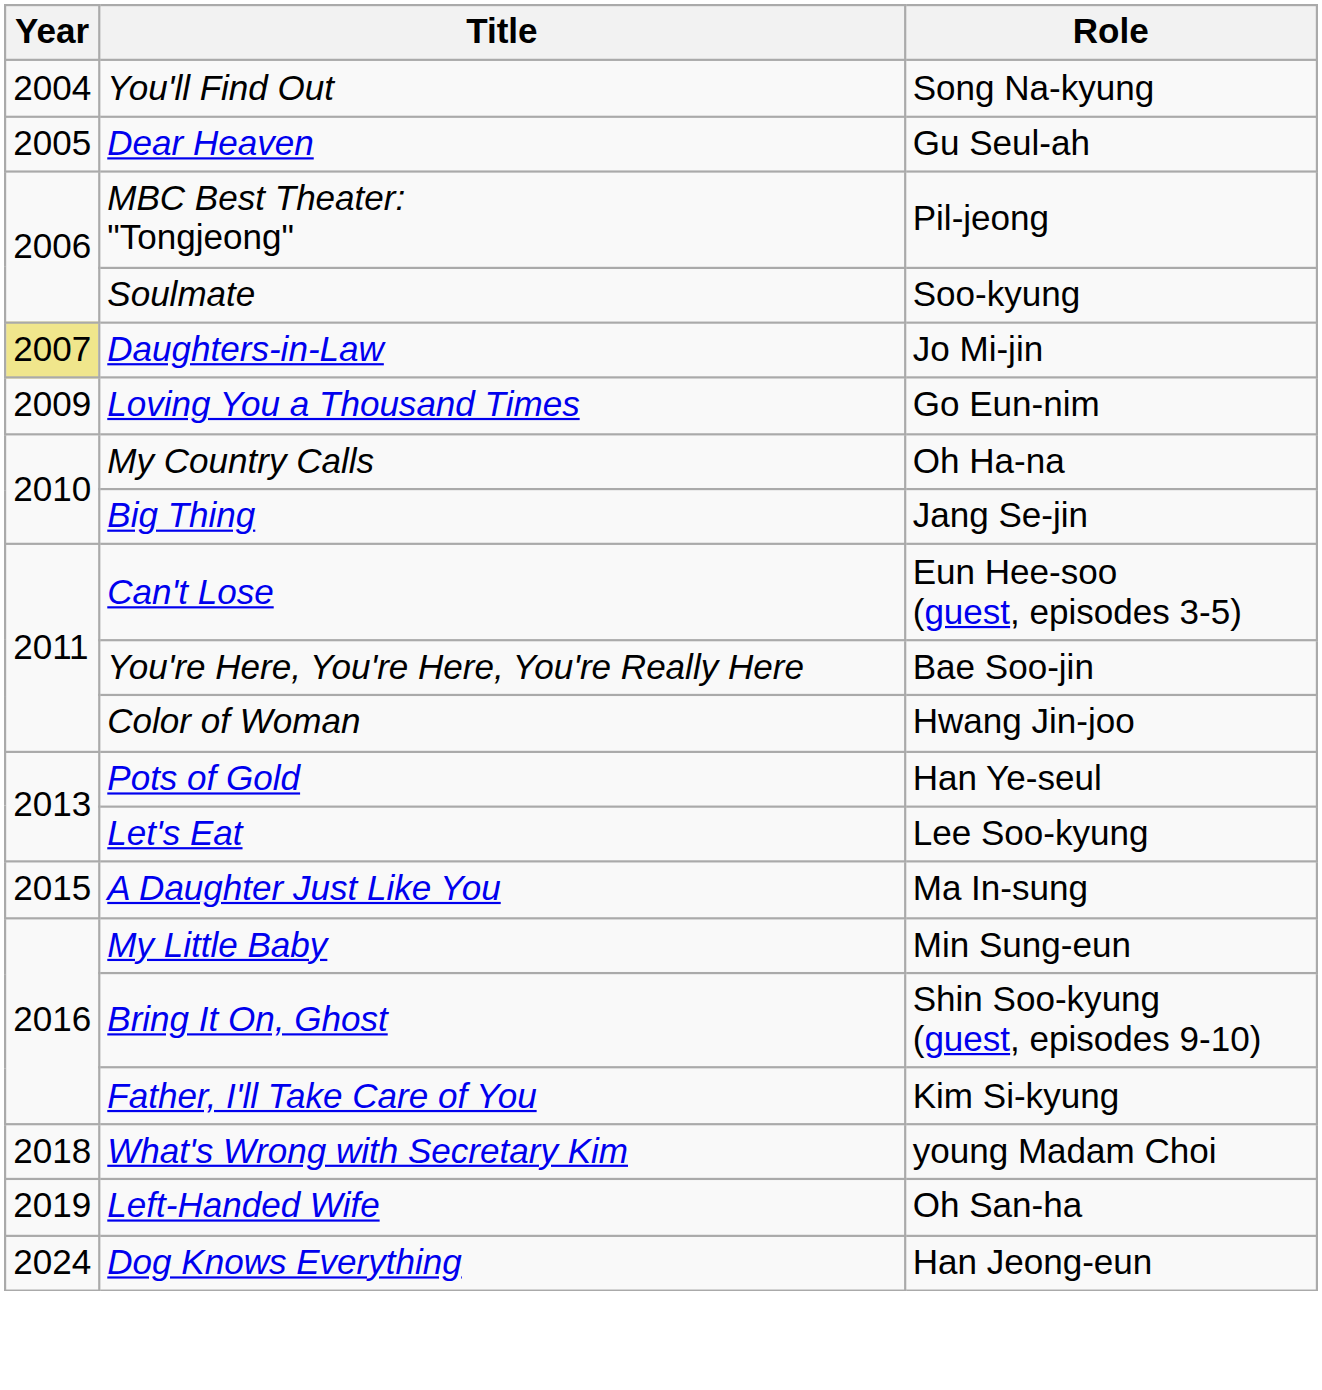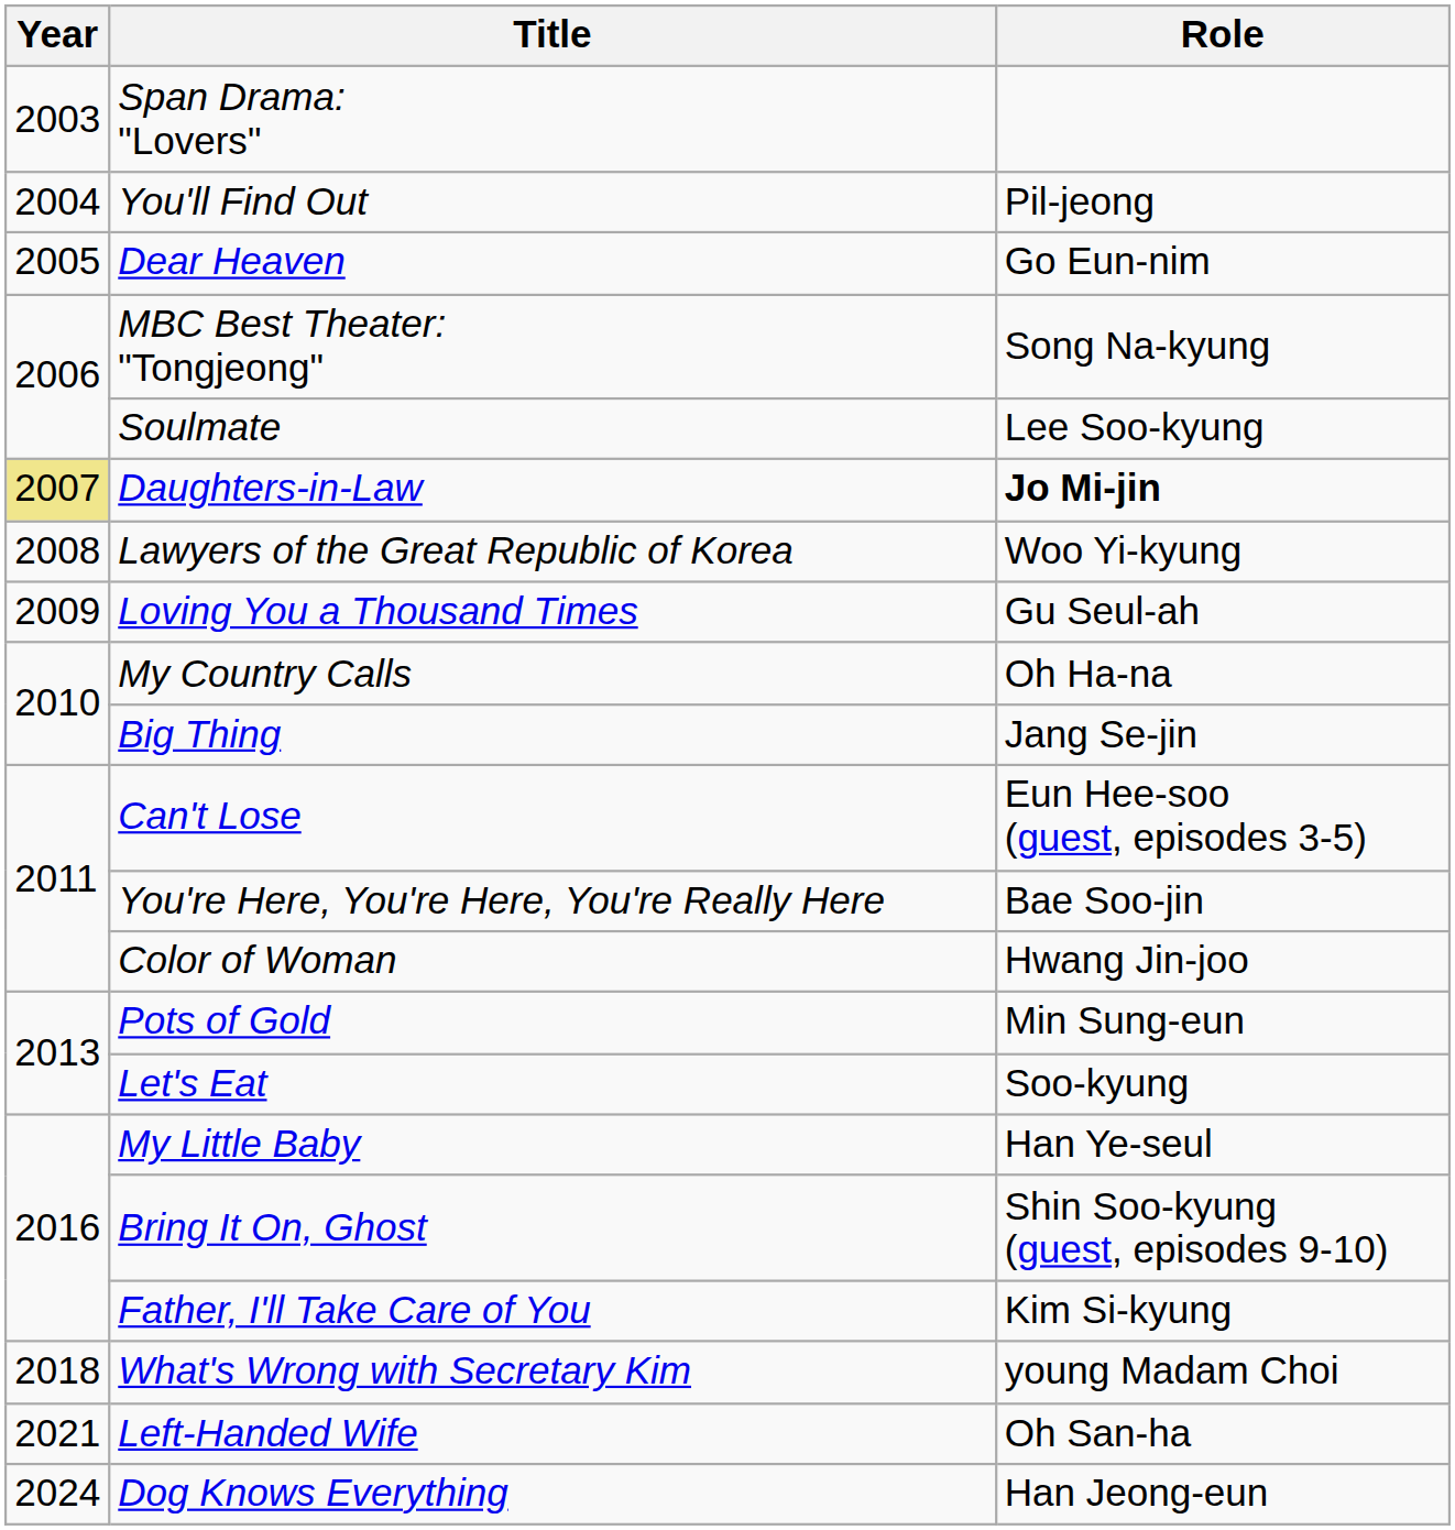+ row: 2003 | Span Drama: "Lovers"
You'll Find Out | Role: Song Na-kyung -> Pil-jeong
Dear Heaven | Role: Gu Seul-ah -> Go Eun-nim
MBC Best Theater: "Tongjeong" | Role: Pil-jeong -> Song Na-kyung
Soulmate | Role: Soo-kyung -> Lee Soo-kyung
Daughters-in-Law | Role: normal -> bold
+ row: 2008 | Lawyers of the Great Republic of Korea | Woo Yi-kyung
Loving You a Thousand Times | Role: Go Eun-nim -> Gu Seul-ah
Pots of Gold | Role: Han Ye-seul -> Min Sung-eun
Let's Eat | Role: Lee Soo-kyung -> Soo-kyung
- row: 2015 | A Daughter Just Like You | Ma In-sung
My Little Baby | Role: Min Sung-eun -> Han Ye-seul
Left-Handed Wife | Year: 2019 -> 2021
